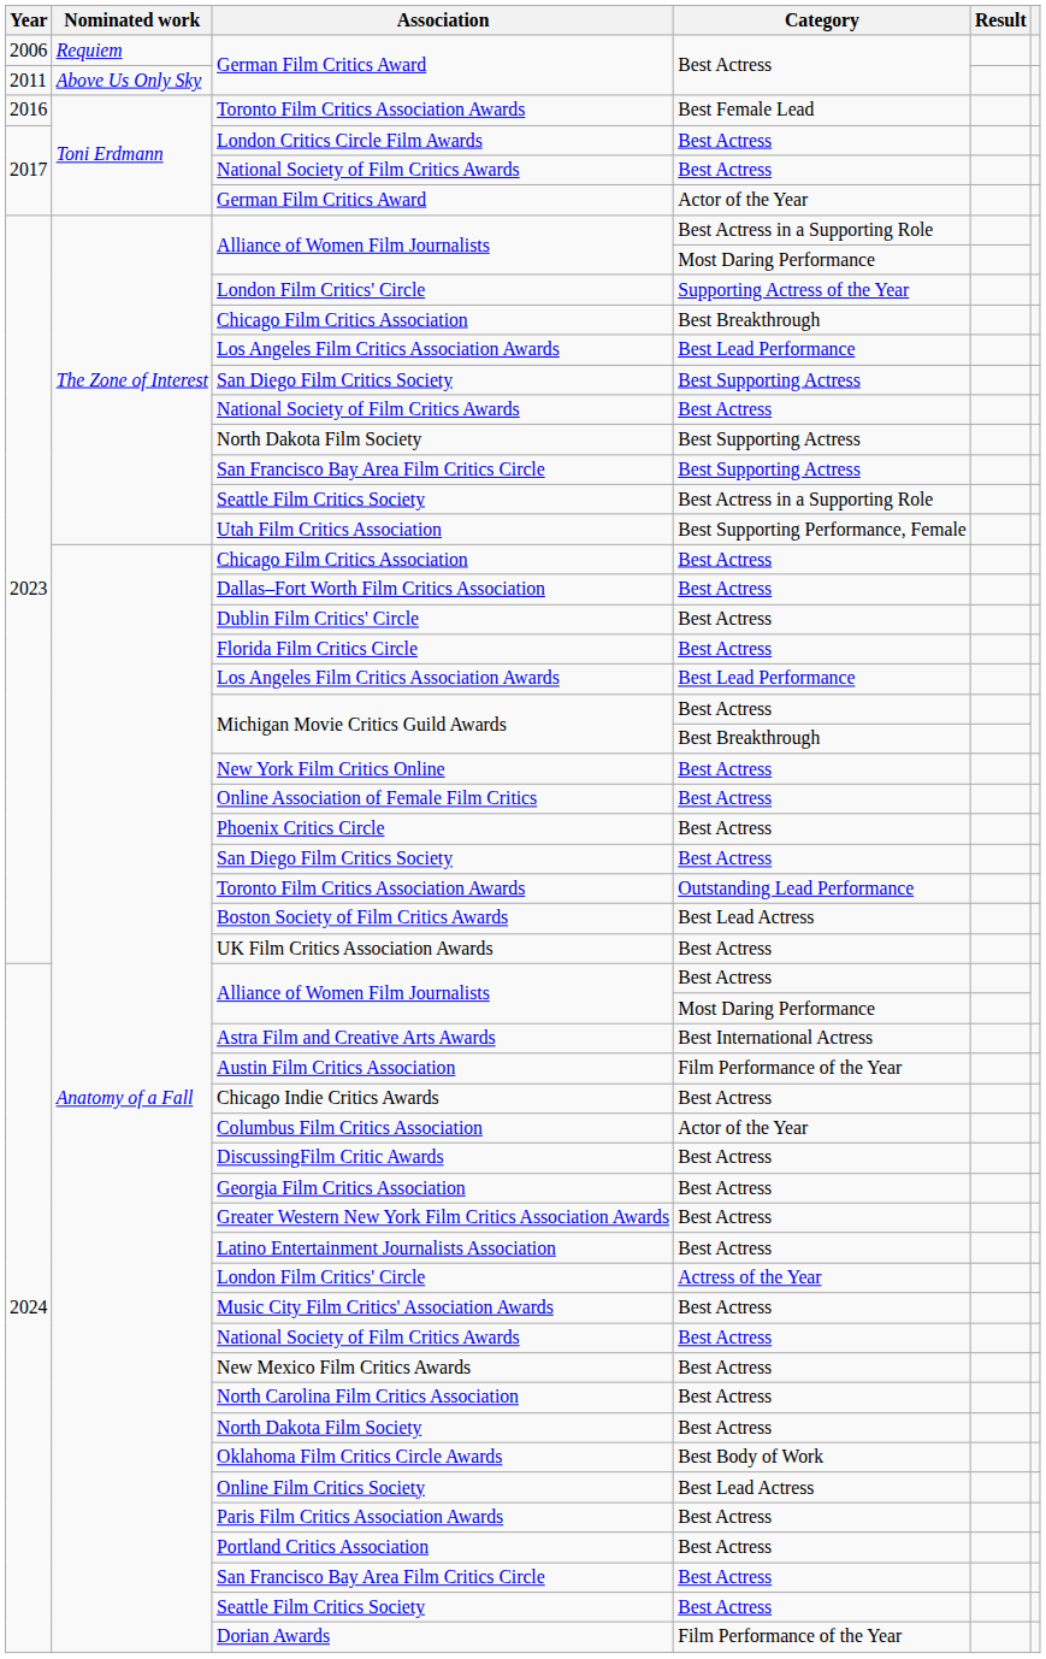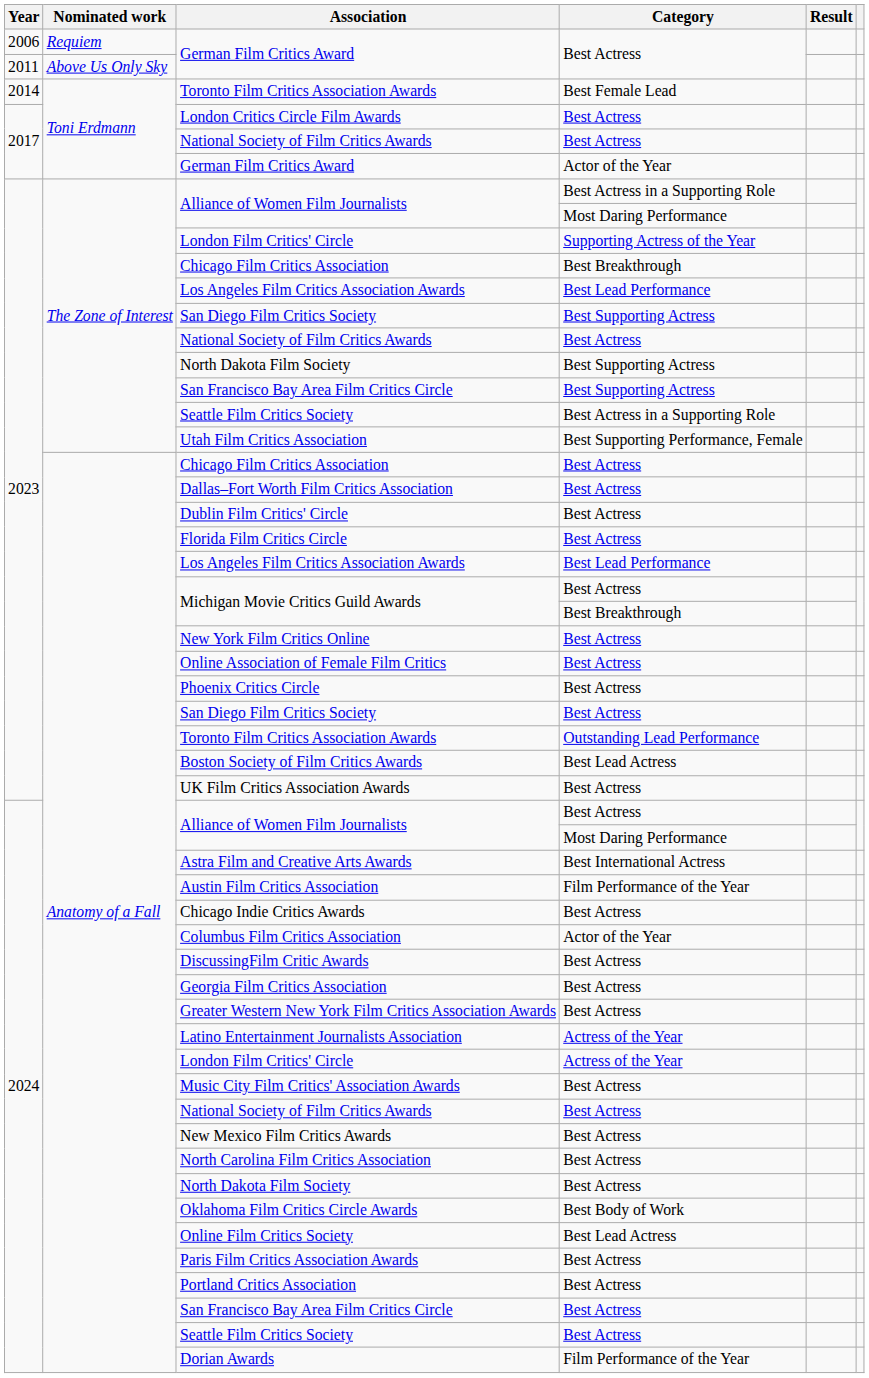Toni Erdmann / Toronto Film Critics Association Awards | Year: 2016 -> 2014
Latino Entertainment Journalists Association | Category: Best Actress -> Actress of the Year
